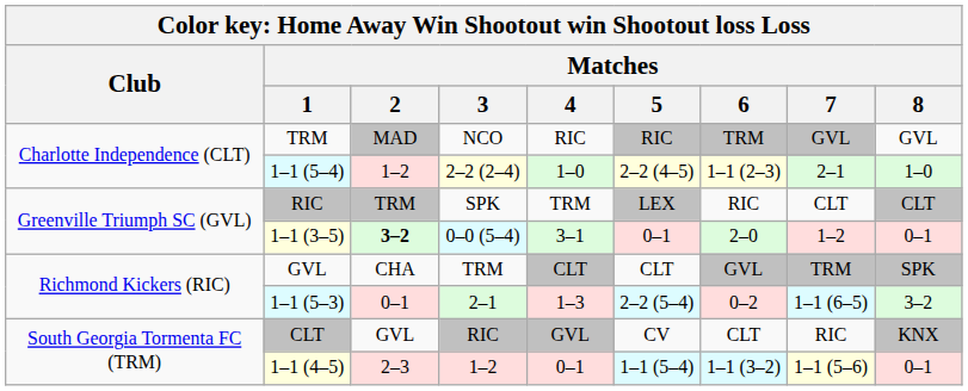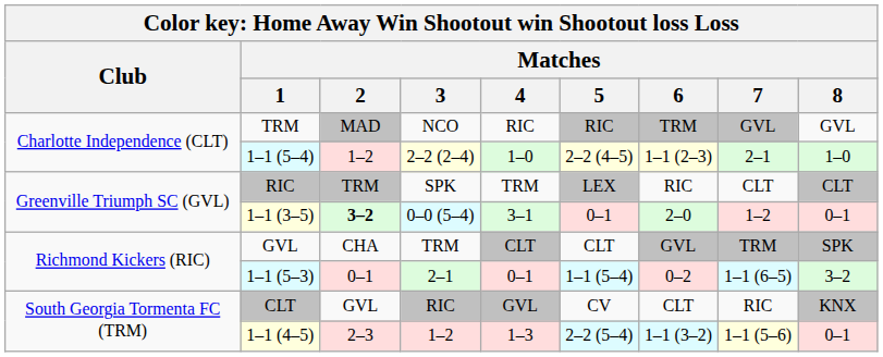1–1 (5–3) | Matches / 4: 1–3 -> 0–1
1–1 (5–3) | Matches / 5: 2–2 (5–4) -> 1–1 (5–4)
1–1 (4–5) | Matches / 4: 0–1 -> 1–3
1–1 (4–5) | Matches / 5: 1–1 (5–4) -> 2–2 (5–4)
